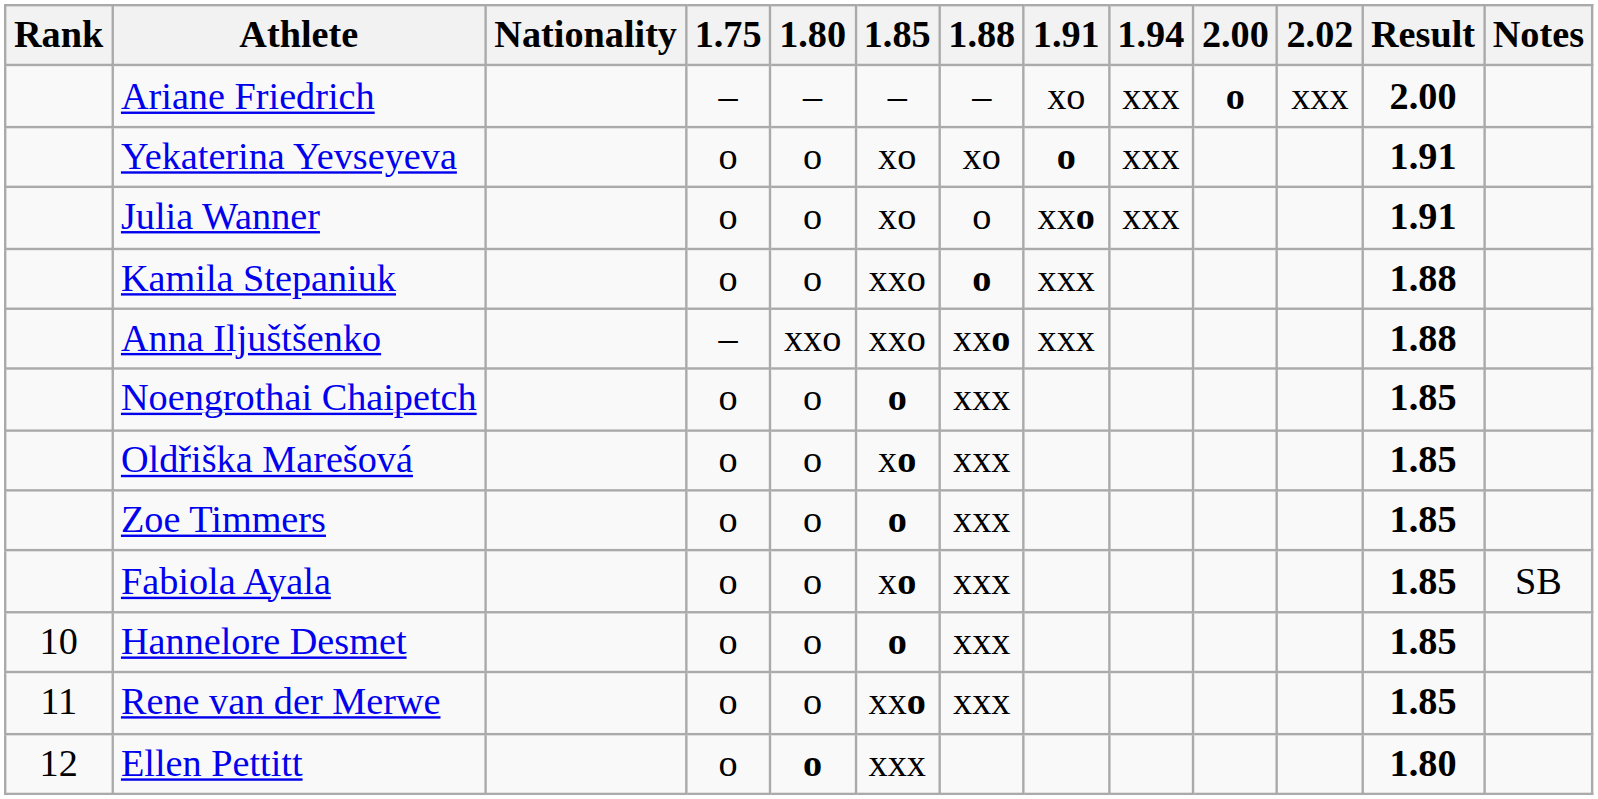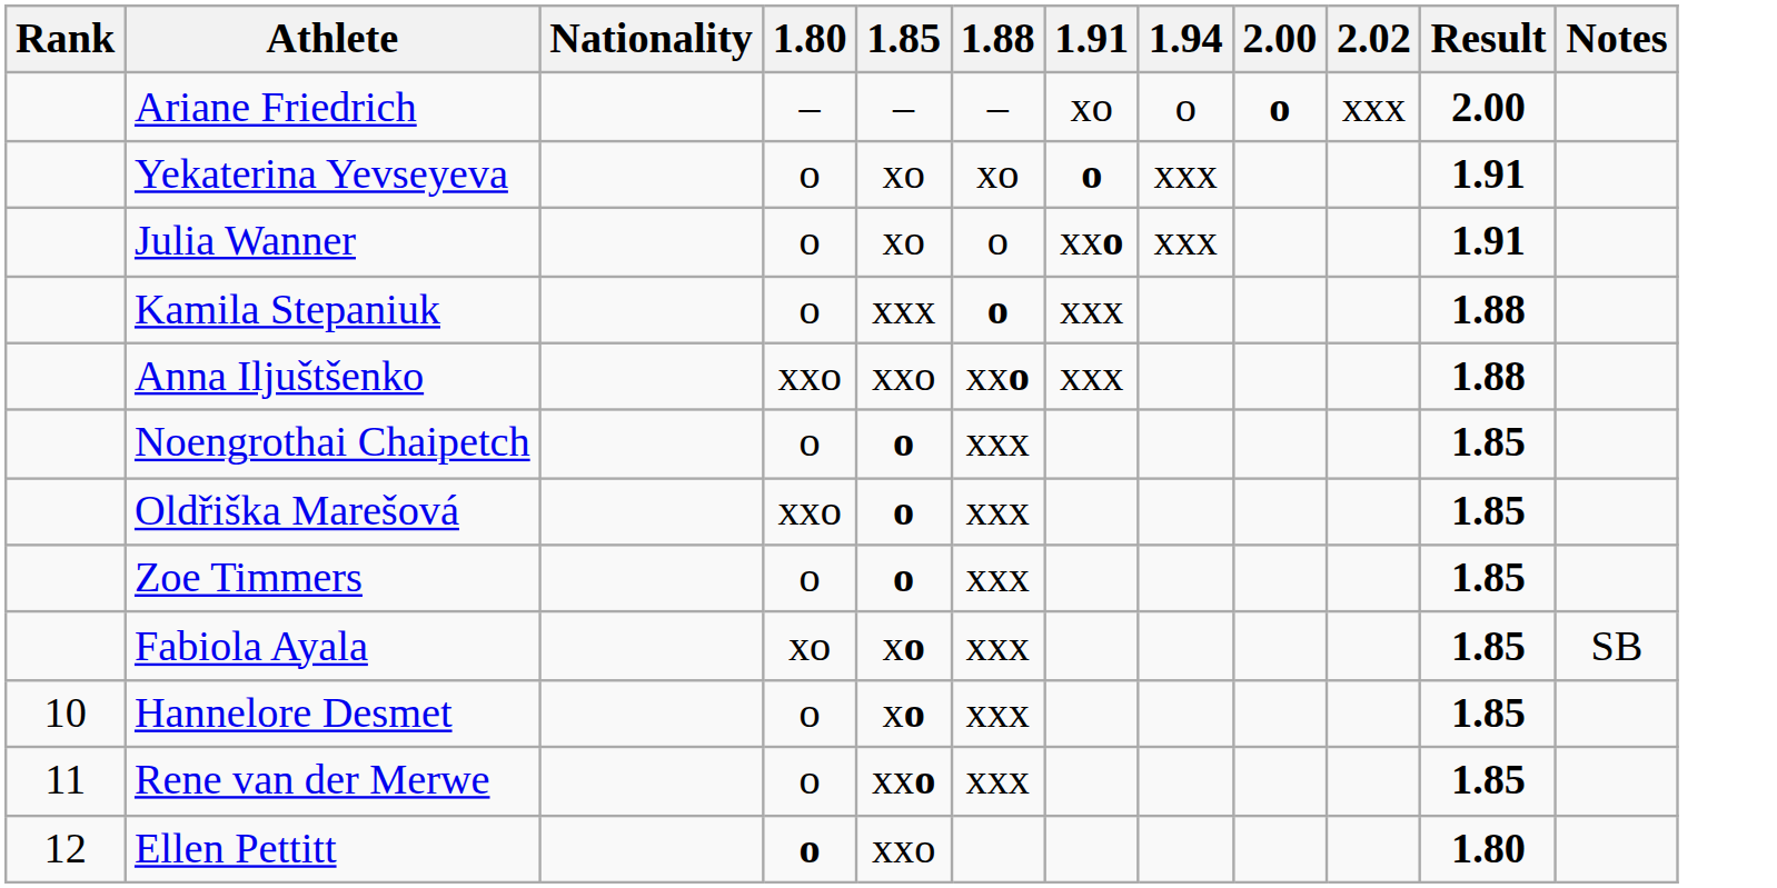- column: 1.75 | – | o | o | o | – | o | o | o | o | o | o | o
Ariane Friedrich | 1.94: xxx -> o
Kamila Stepaniuk | 1.85: xxo -> xxx
Oldřiška Marešová | 1.80: o -> xxo
Oldřiška Marešová | 1.85: xo -> o
Fabiola Ayala | 1.80: o -> xo
Hannelore Desmet | 1.85: o -> xo
Ellen Pettitt | 1.85: xxx -> xxo
